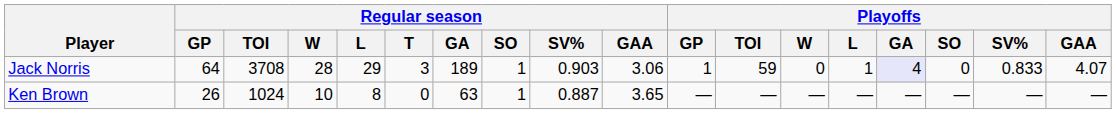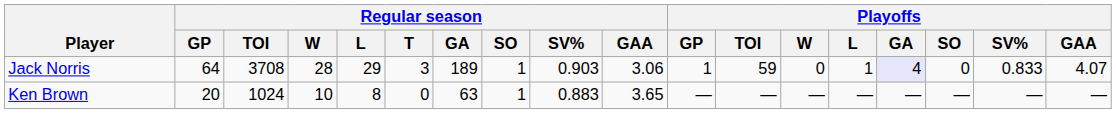Ken Brown | Regular season / GP: 26 -> 20
Ken Brown | Regular season / SV%: 0.887 -> 0.883
